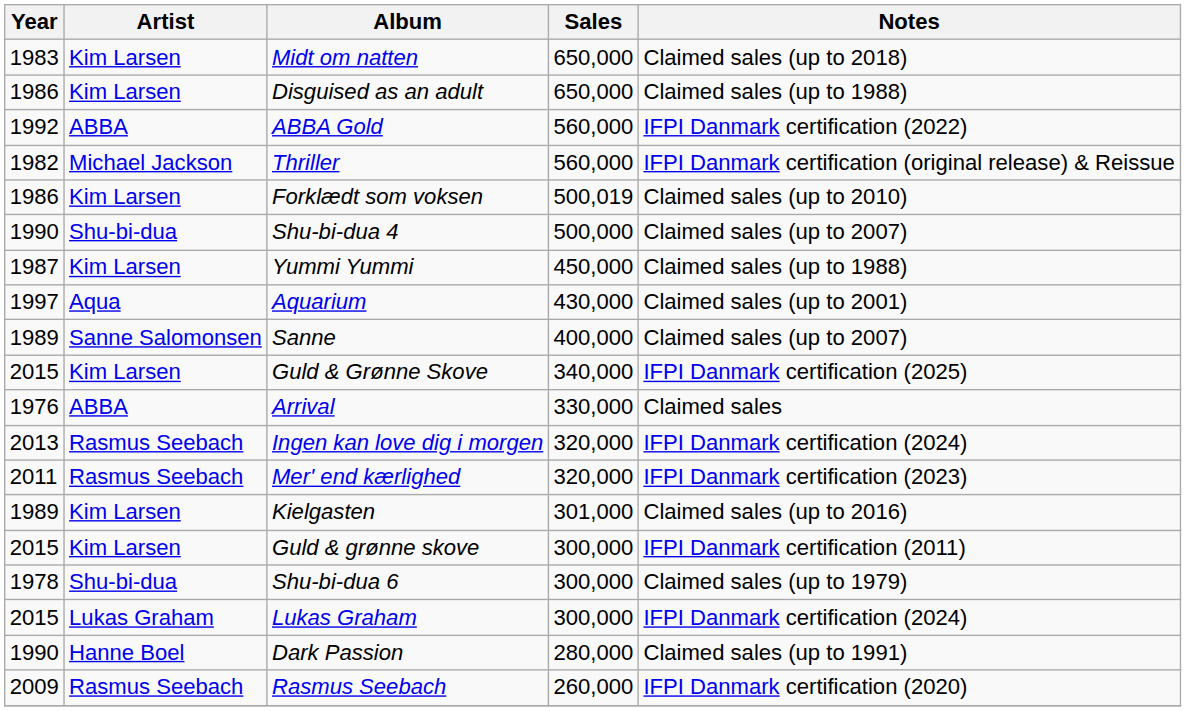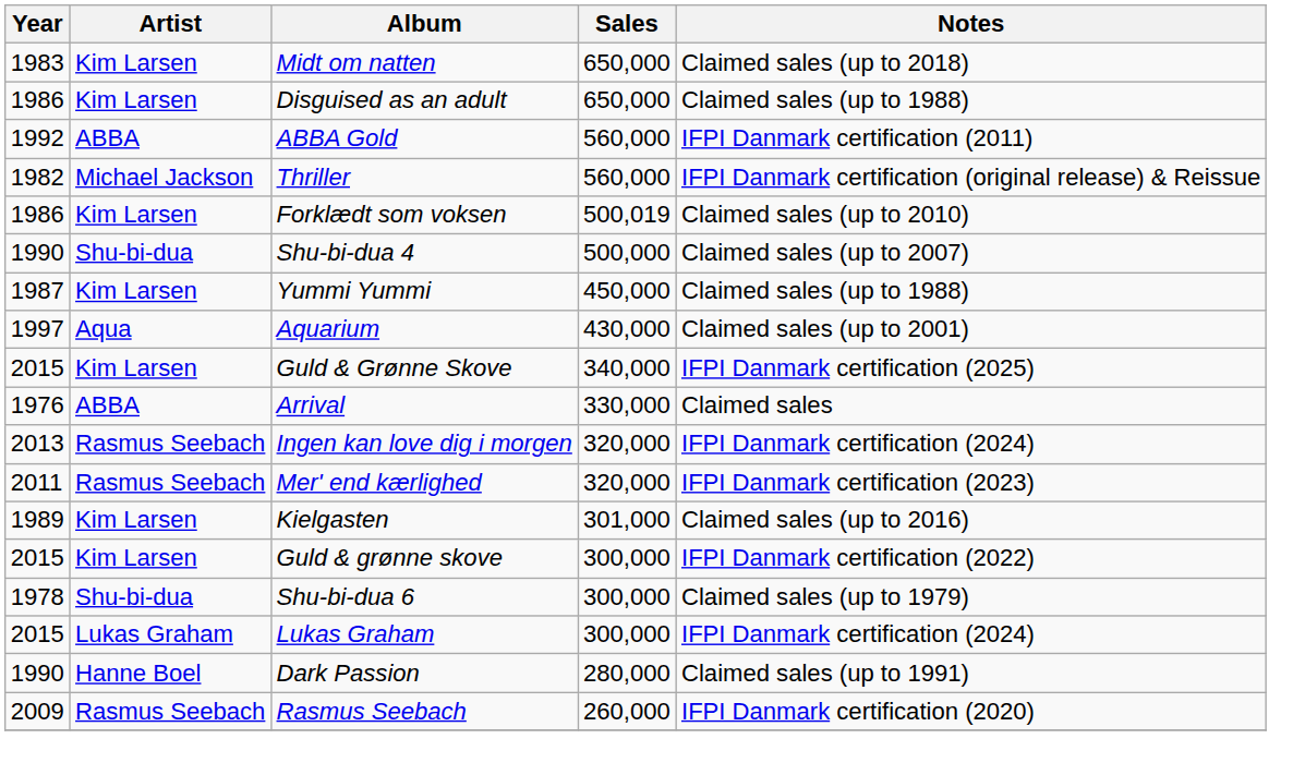ABBA Gold | Notes: IFPI Danmark certification (2022) -> IFPI Danmark certification (2011)
- row: 1989 | Sanne Salomonsen | Sanne | 400,000 | Claimed sales (up to 2007)
Guld & grønne skove | Notes: IFPI Danmark certification (2011) -> IFPI Danmark certification (2022)
